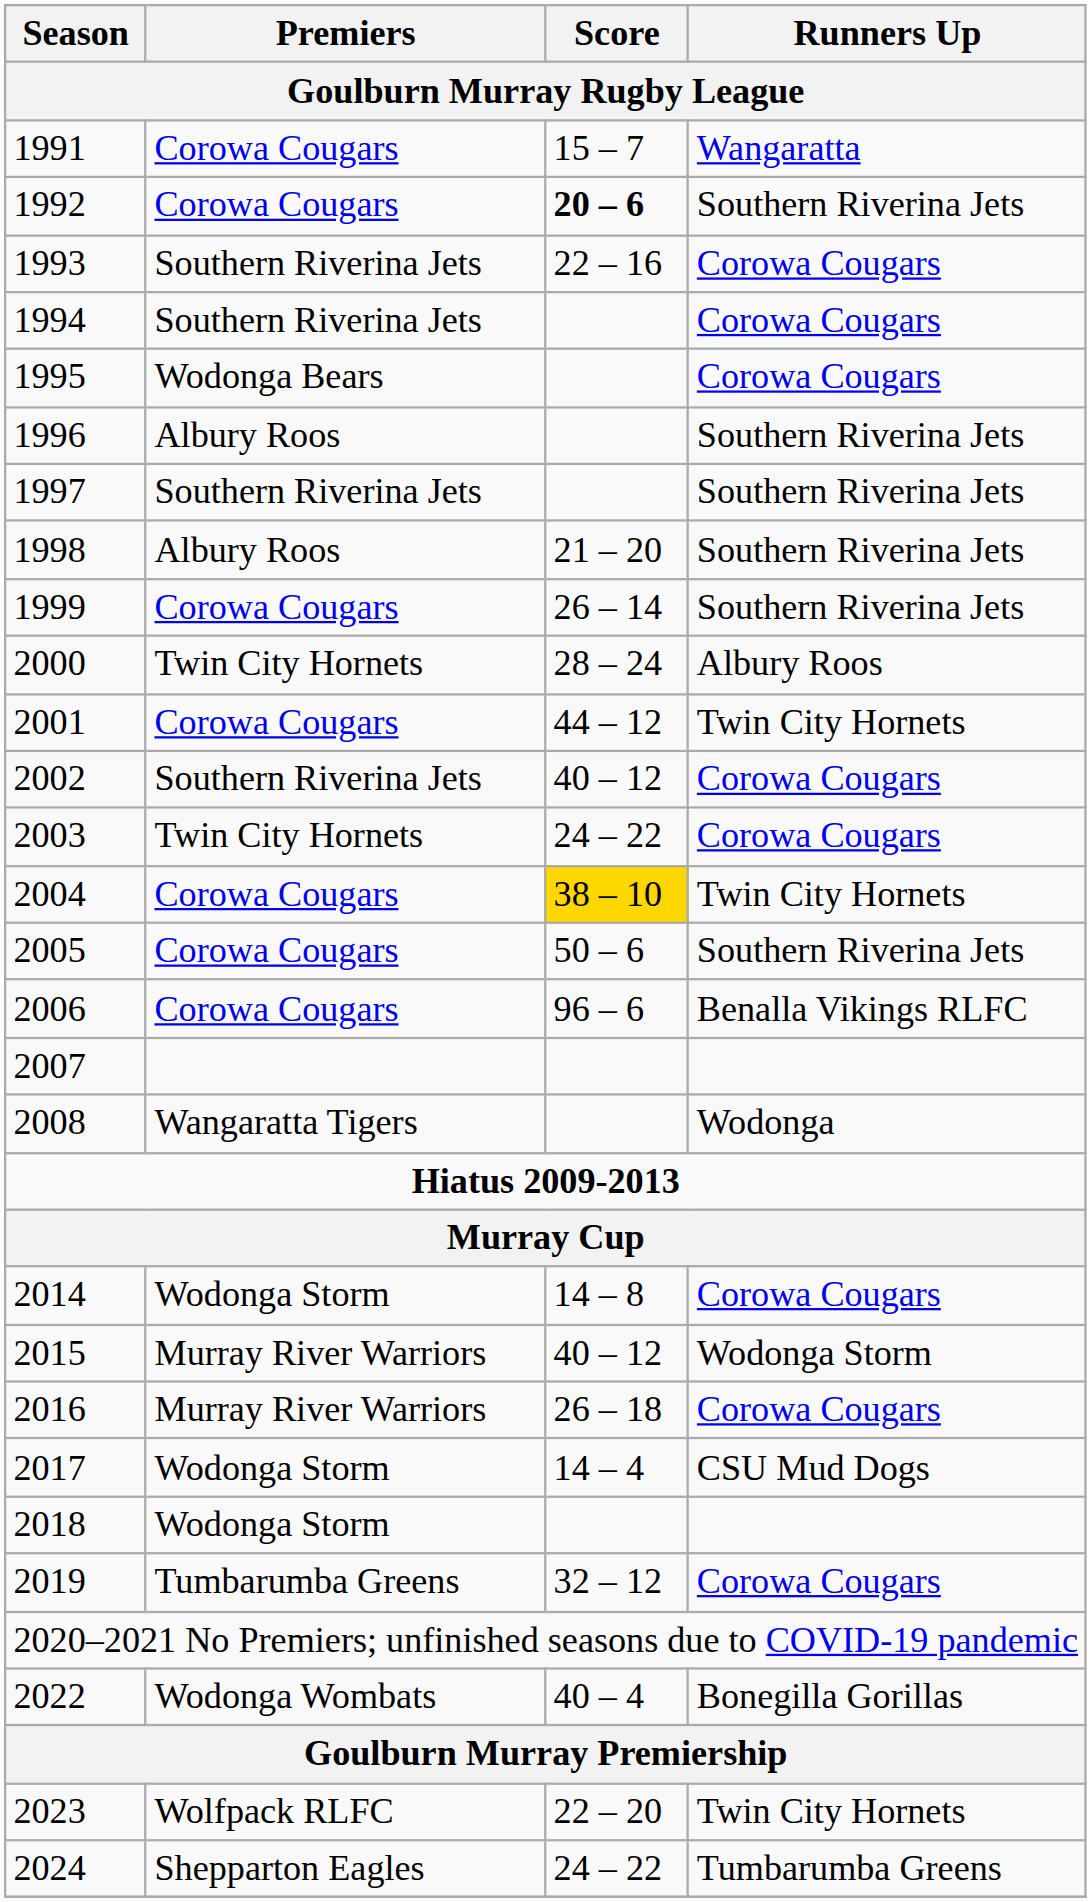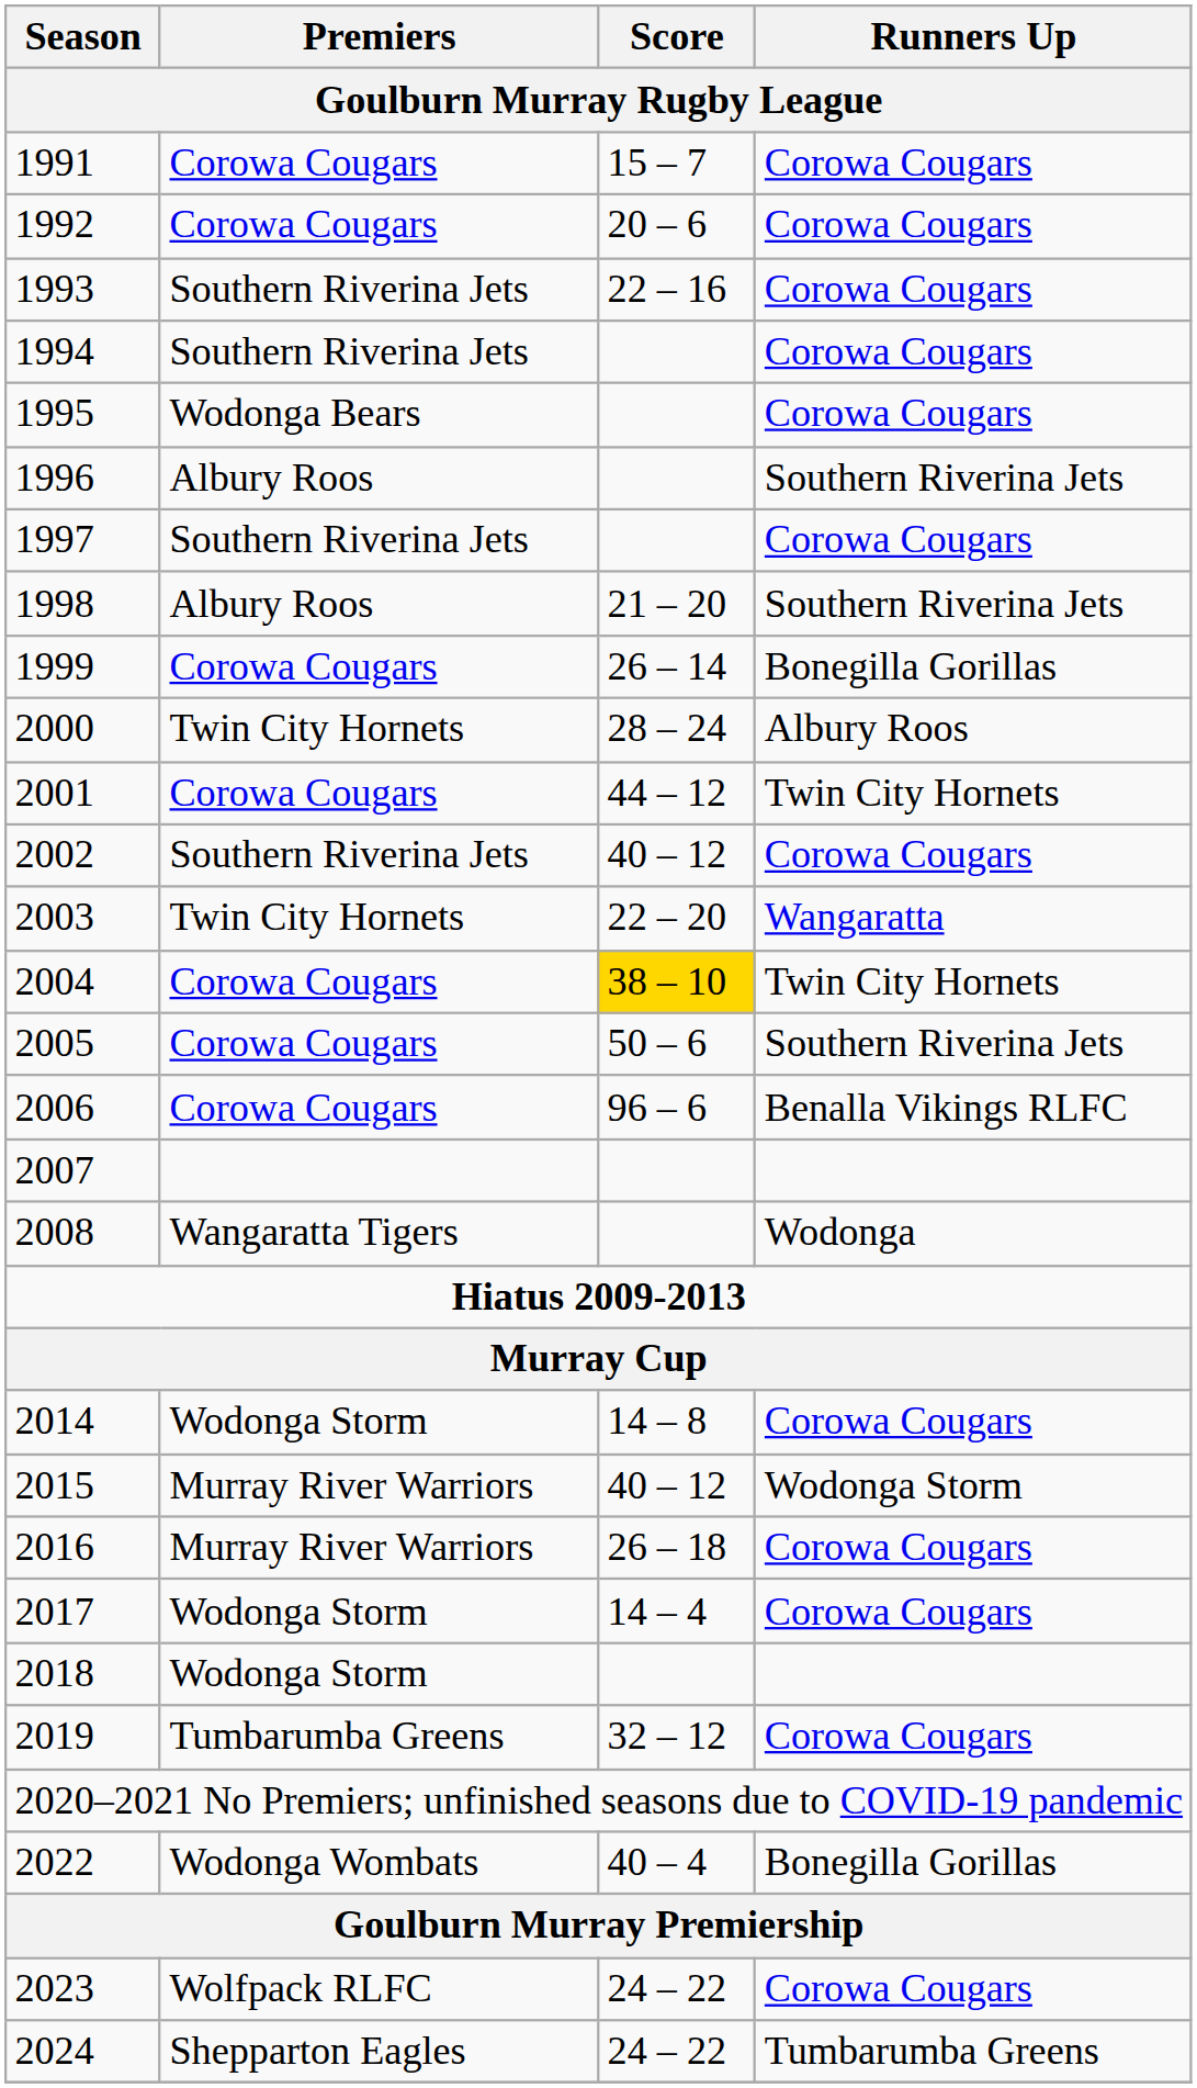1991 | Runners Up: Wangaratta -> Corowa Cougars
1992 | Score: bold -> normal
1992 | Runners Up: Southern Riverina Jets -> Corowa Cougars
1997 | Runners Up: Southern Riverina Jets -> Corowa Cougars
1999 | Runners Up: Southern Riverina Jets -> Bonegilla Gorillas
2003 | Score: 24 – 22 -> 22 – 20
2003 | Runners Up: Corowa Cougars -> Wangaratta
2017 | Runners Up: CSU Mud Dogs -> Corowa Cougars
2023 | Score: 22 – 20 -> 24 – 22
2023 | Runners Up: Twin City Hornets -> Corowa Cougars
